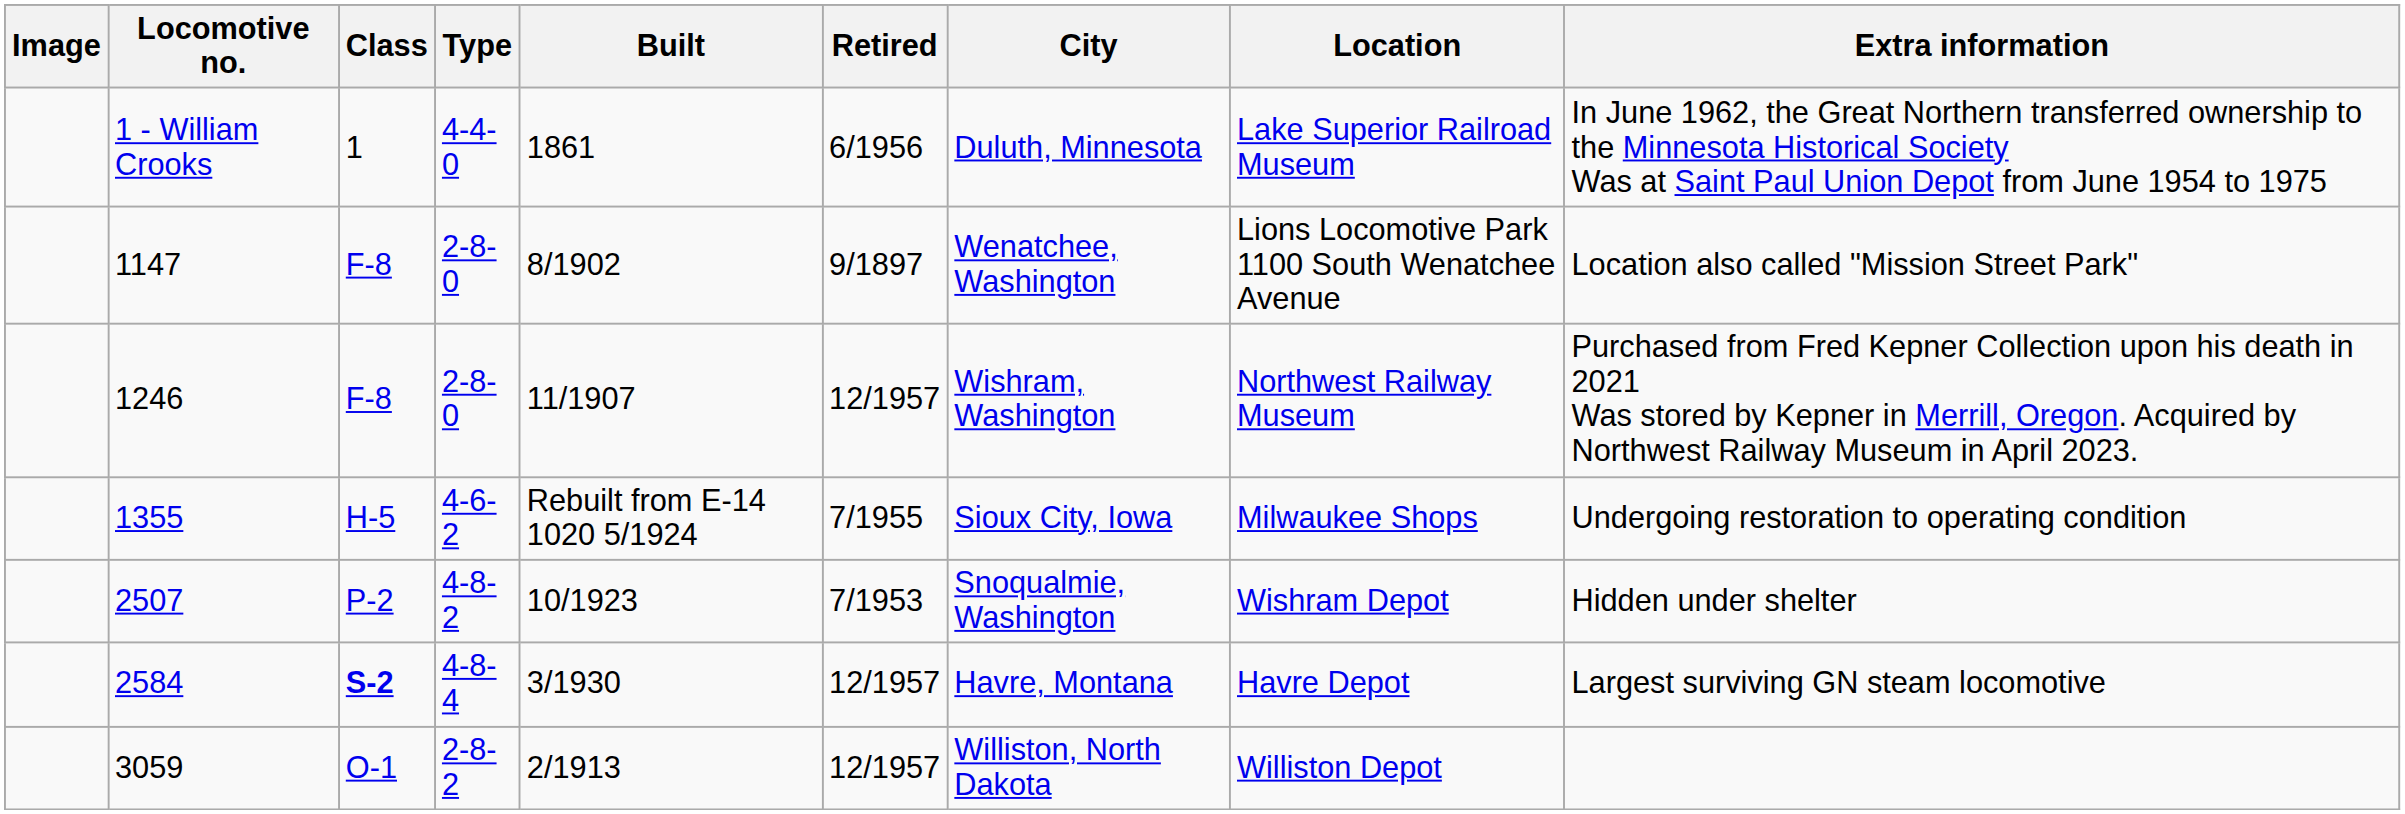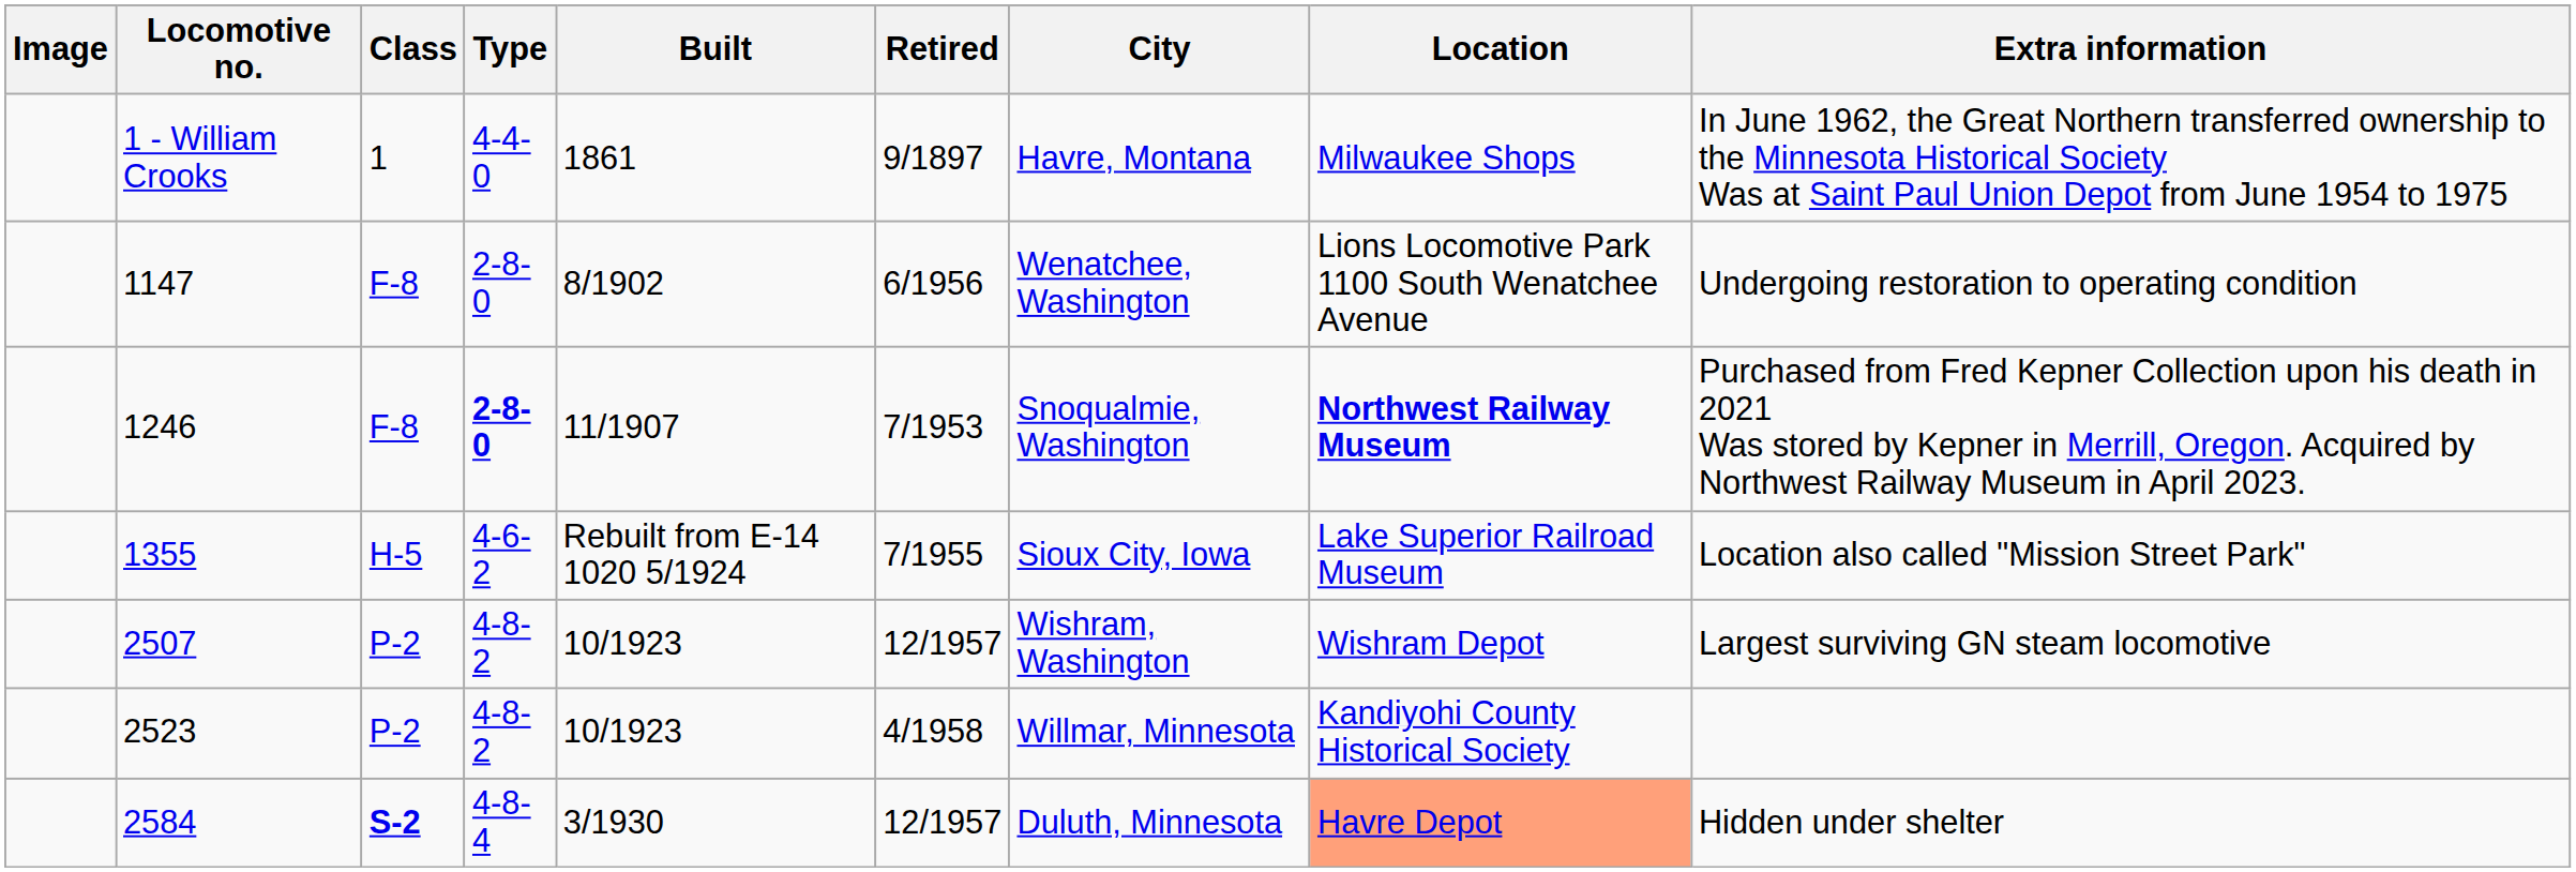1 - William Crooks | Retired: 6/1956 -> 9/1897
1 - William Crooks | City: Duluth, Minnesota -> Havre, Montana
1 - William Crooks | Location: Lake Superior Railroad Museum -> Milwaukee Shops
1147 | Retired: 9/1897 -> 6/1956
1147 | Extra information: Location also called "Mission Street Park" -> Undergoing restoration to operating condition
1246 | Type: normal -> bold
1246 | Retired: 12/1957 -> 7/1953
1246 | City: Wishram, Washington -> Snoqualmie, Washington
1246 | Location: normal -> bold
1355 | Location: Milwaukee Shops -> Lake Superior Railroad Museum
1355 | Extra information: Undergoing restoration to operating condition -> Location also called "Mission Street Park"
2507 | Retired: 7/1953 -> 12/1957
2507 | City: Snoqualmie, Washington -> Wishram, Washington
2507 | Extra information: Hidden under shelter -> Largest surviving GN steam locomotive
+ row: 2523 | P-2 | 4-8-2 | 10/1923 | 4/1958 | Willmar, Minnesota | Kandiyohi County Historical Society
2584 | City: Havre, Montana -> Duluth, Minnesota
2584 | Location: no background -> lightsalmon background
2584 | Extra information: Largest surviving GN steam locomotive -> Hidden under shelter
- row: 3059 | O-1 | 2-8-2 | 2/1913 | 12/1957 | Williston, North Dakota | Williston Depot
